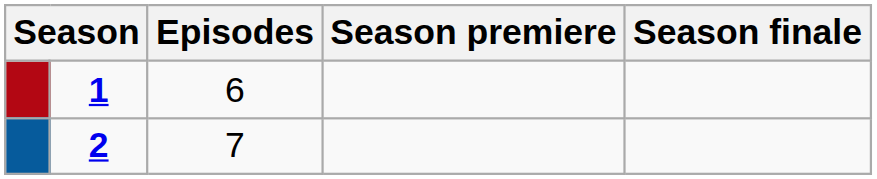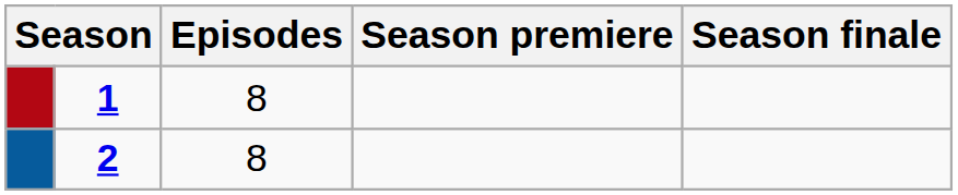1 | Episodes: 6 -> 8
2 | Episodes: 7 -> 8
